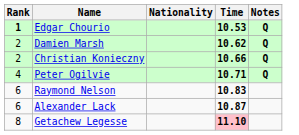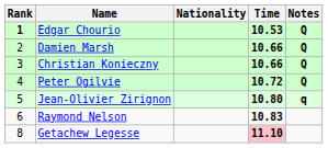Damien Marsh | Time: 10.62 -> 10.66
Christian Konieczny | Rank: 2 -> 3
Peter Ogilvie | Time: 10.71 -> 10.72
+ row: 5 | Jean-Olivier Zirignon | 10.80 | q
- row: 6 | Alexander Lack | 10.87
